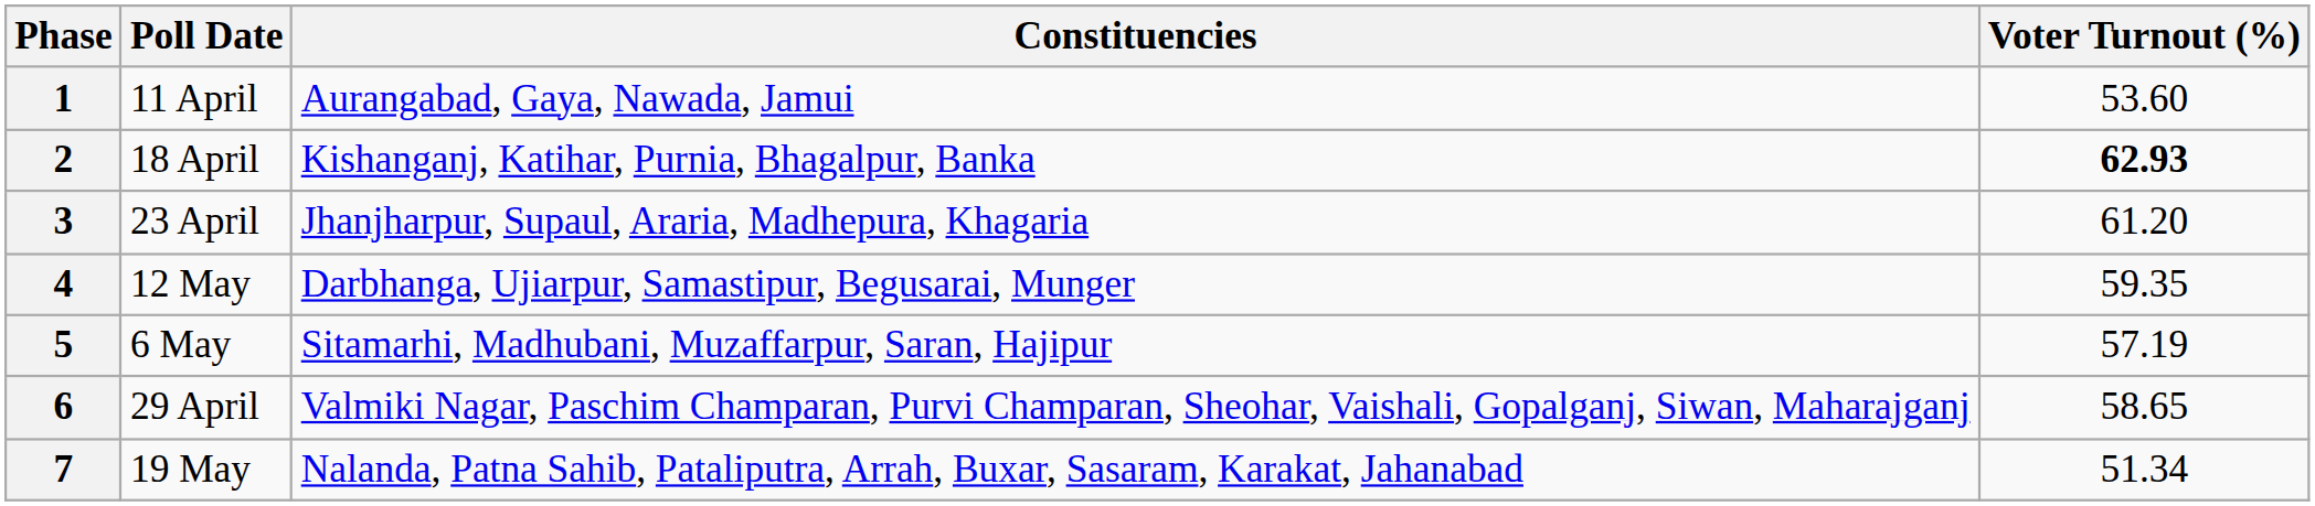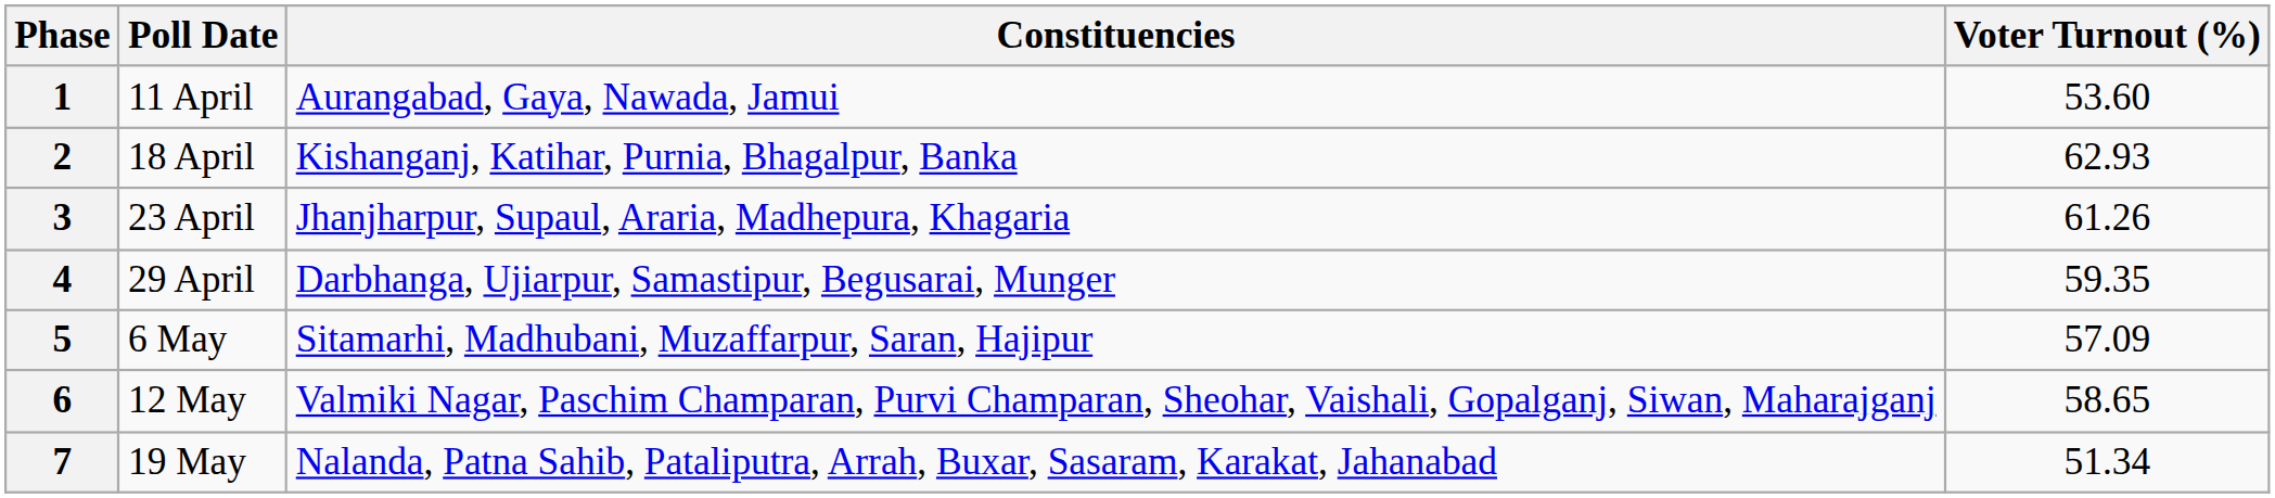2 | Voter Turnout (%): bold -> normal
3 | Voter Turnout (%): 61.20 -> 61.26
4 | Poll Date: 12 May -> 29 April
5 | Voter Turnout (%): 57.19 -> 57.09
6 | Poll Date: 29 April -> 12 May
